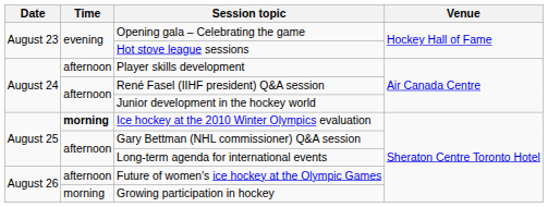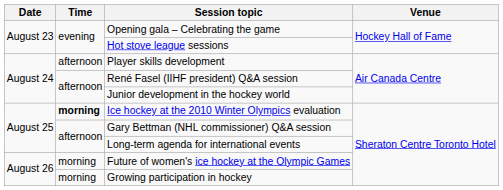Future of women's ice hockey at the Olympic Games | Time: afternoon -> morning
